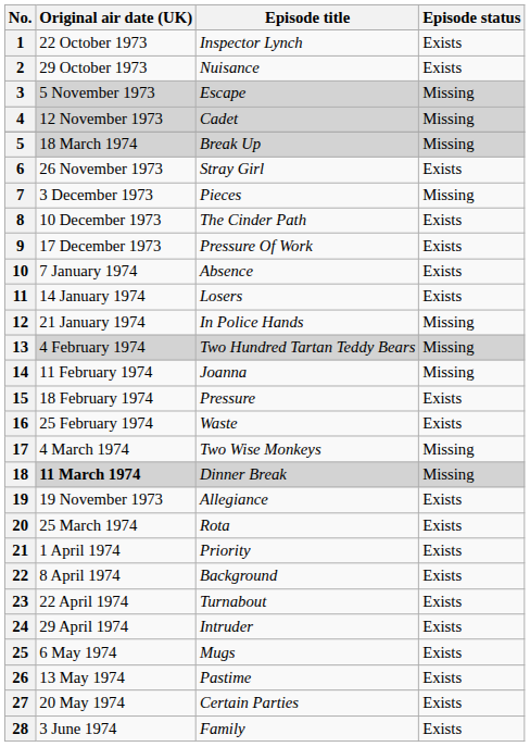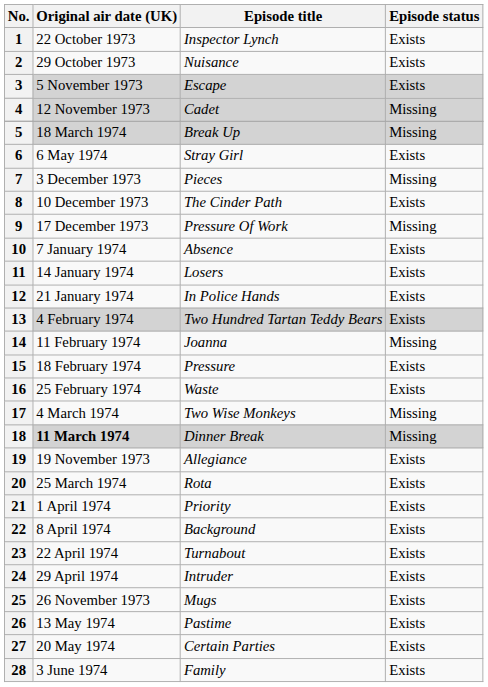3 | Episode status: Missing -> Exists
6 | Original air date (UK): 26 November 1973 -> 6 May 1974
9 | Episode status: Exists -> Missing
12 | Episode status: Missing -> Exists
13 | Episode status: Missing -> Exists
25 | Original air date (UK): 6 May 1974 -> 26 November 1973
